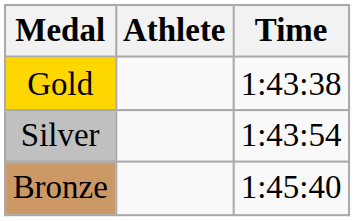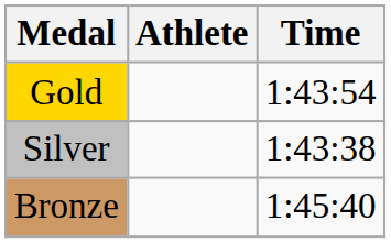Gold | Time: 1:43:38 -> 1:43:54
Silver | Time: 1:43:54 -> 1:43:38
